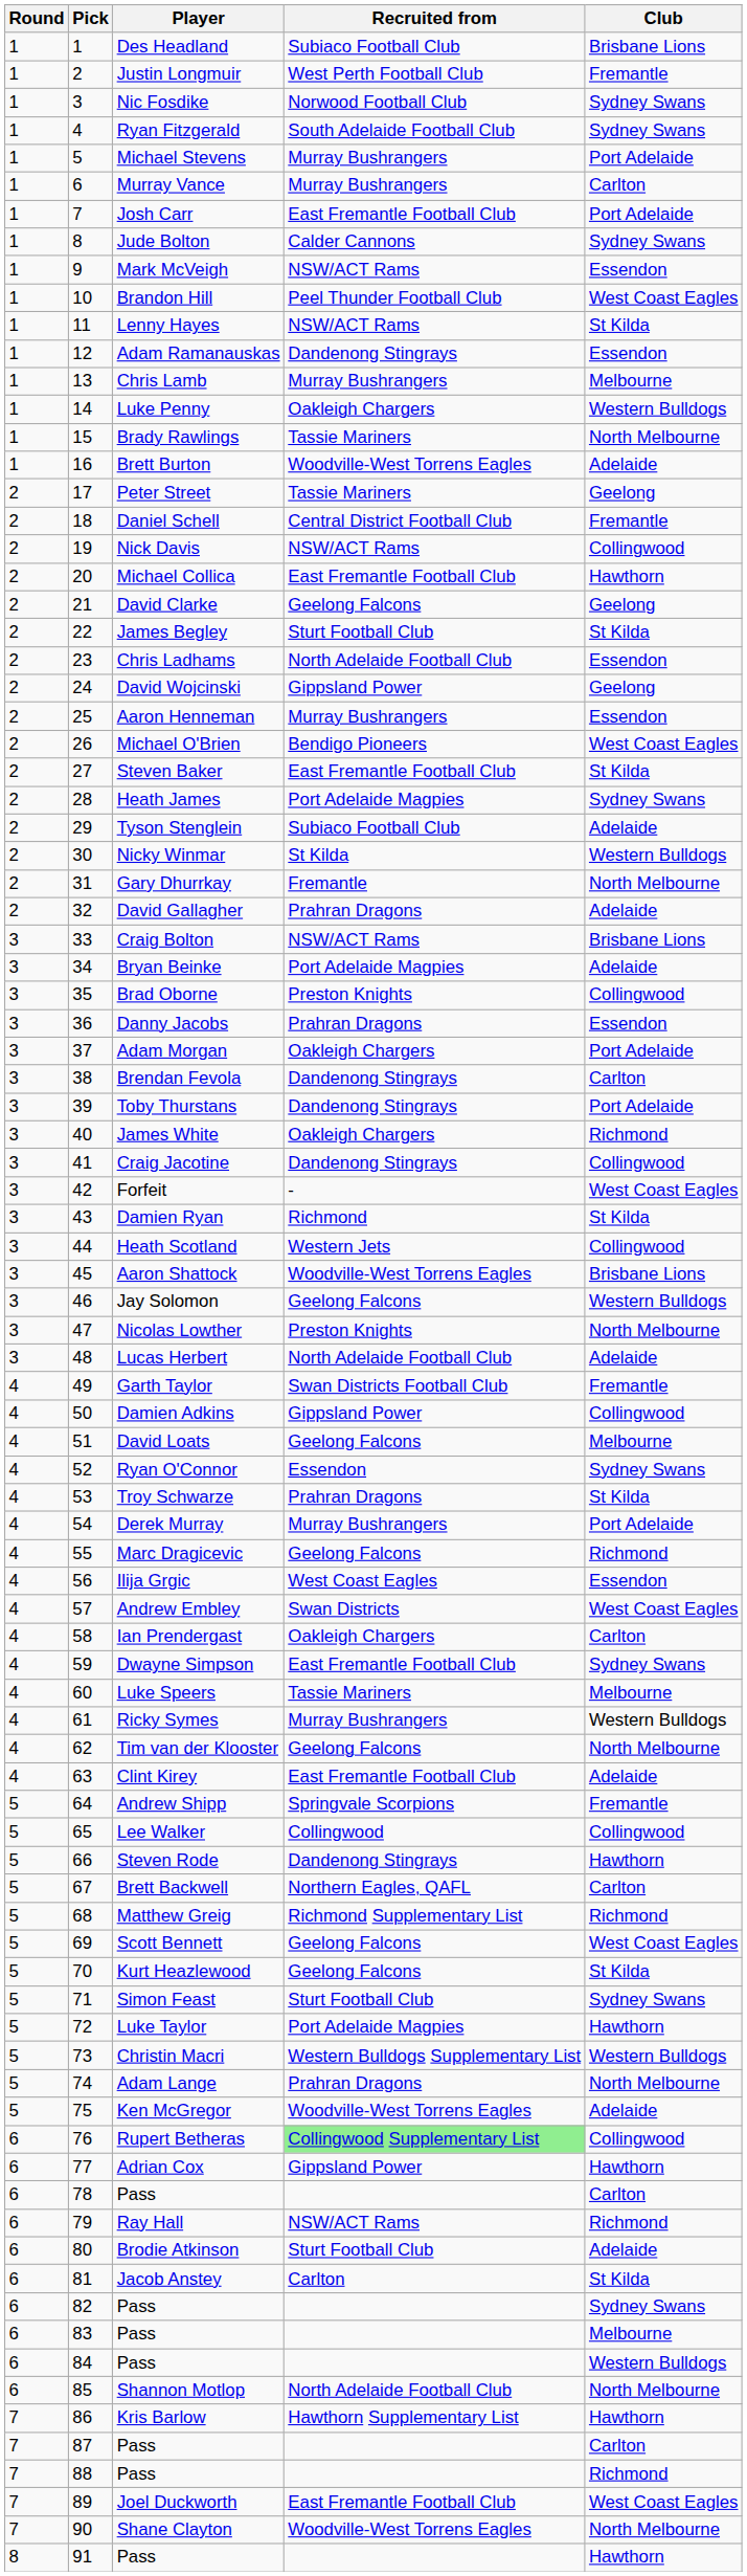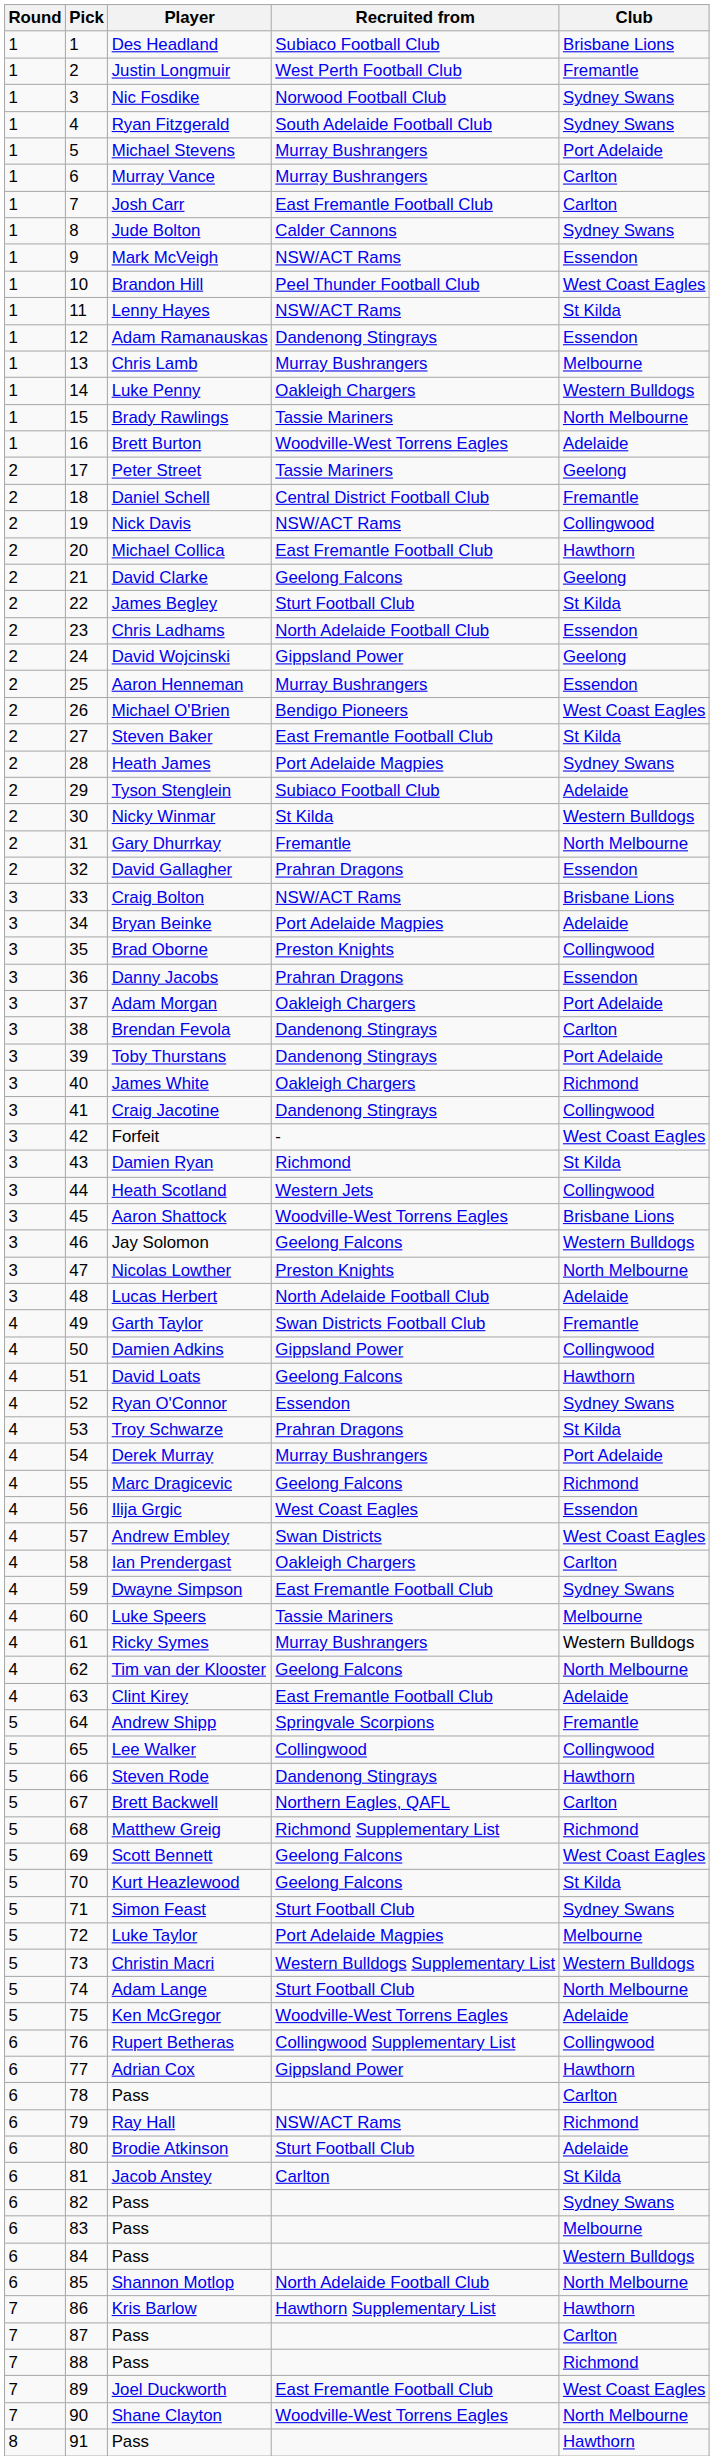Josh Carr | Club: Port Adelaide -> Carlton
David Gallagher | Club: Adelaide -> Essendon
David Loats | Club: Melbourne -> Hawthorn
Luke Taylor | Club: Hawthorn -> Melbourne
Adam Lange | Recruited from: Prahran Dragons -> Sturt Football Club
Rupert Betheras | Recruited from: lightgreen background -> no background
